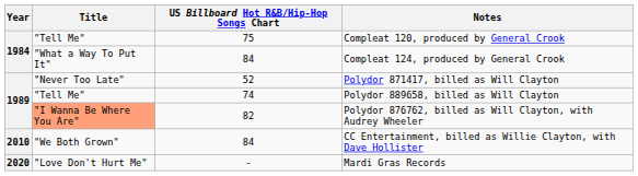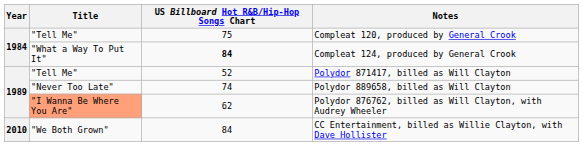Compleat 124, produced by General Crook | US Billboard Hot R&B/Hip-Hop Songs Chart: normal -> bold
Polydor 871417, billed as Will Clayton | Title: "Never Too Late" -> "Tell Me"
Polydor 889658, billed as Will Clayton | Title: "Tell Me" -> "Never Too Late"
Polydor 876762, billed as Will Clayton, with Audrey Wheeler | US Billboard Hot R&B/Hip-Hop Songs Chart: 82 -> 62
- row: 2020 | "Love Don't Hurt Me" | - | Mardi Gras Records
